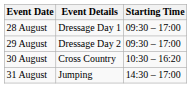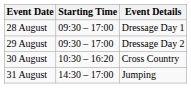columns swapped: Starting Time <-> Event Details
